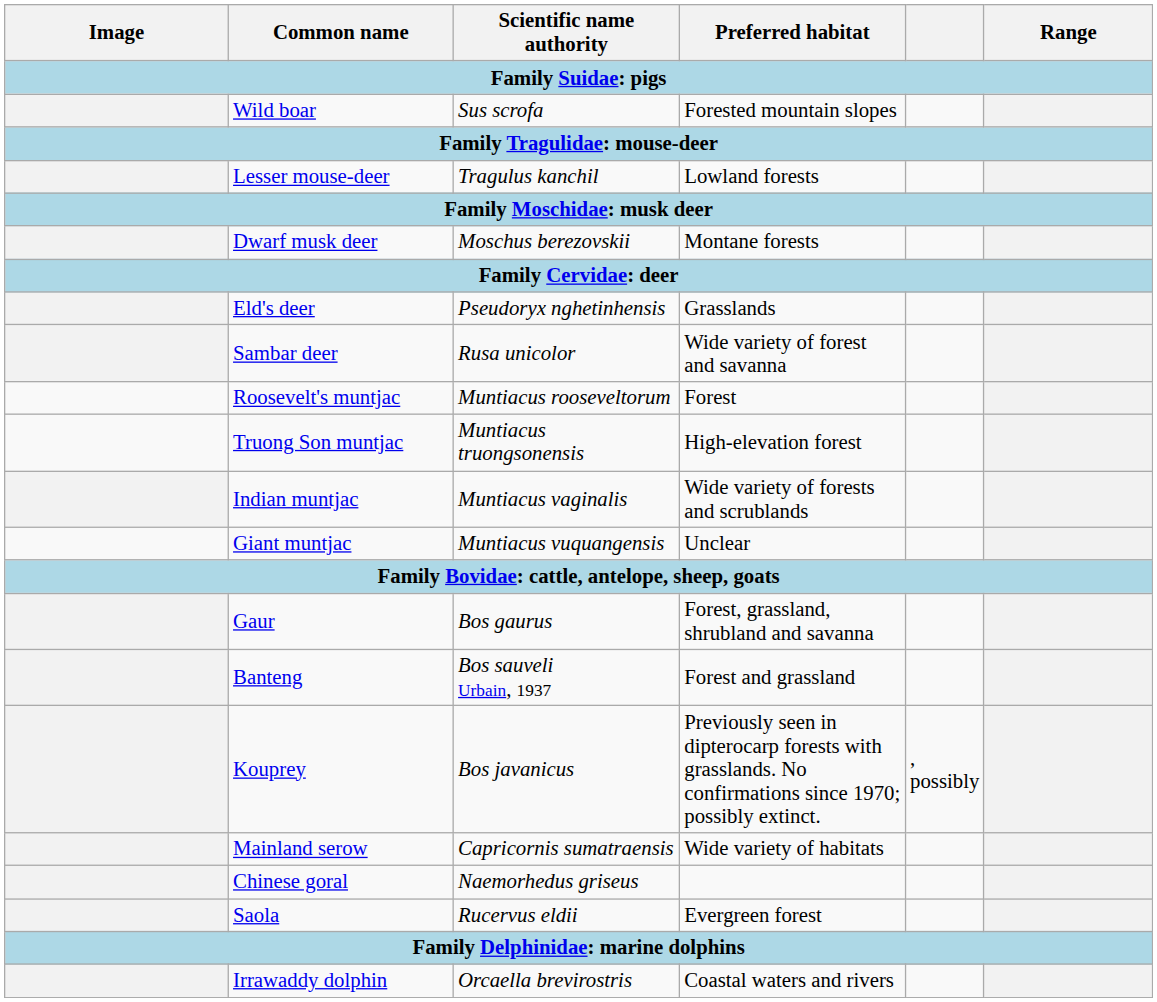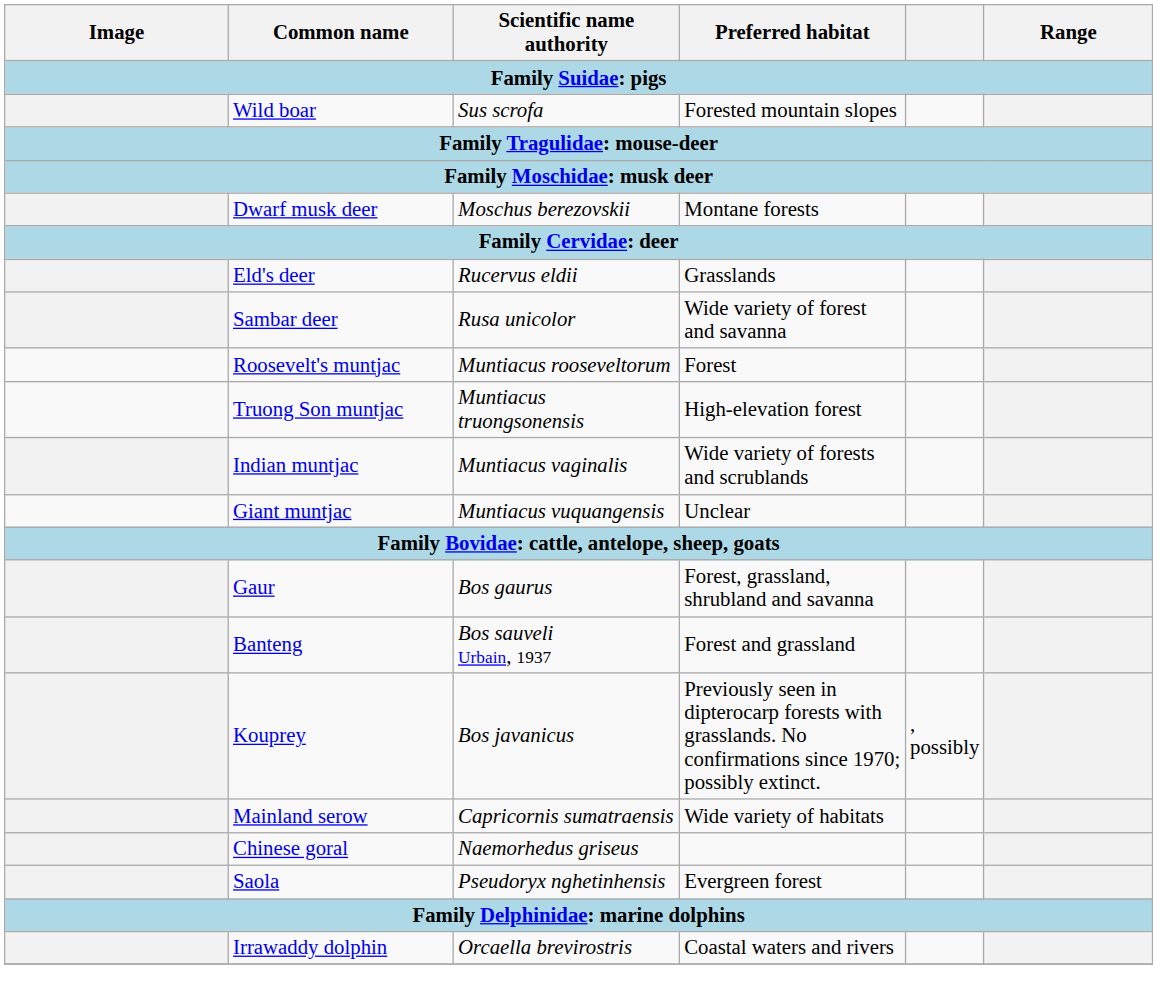- row: Lesser mouse-deer | Tragulus kanchil | Lowland forests
Eld's deer | Scientific name authority: Pseudoryx nghetinhensis -> Rucervus eldii
Saola | Scientific name authority: Rucervus eldii -> Pseudoryx nghetinhensis
